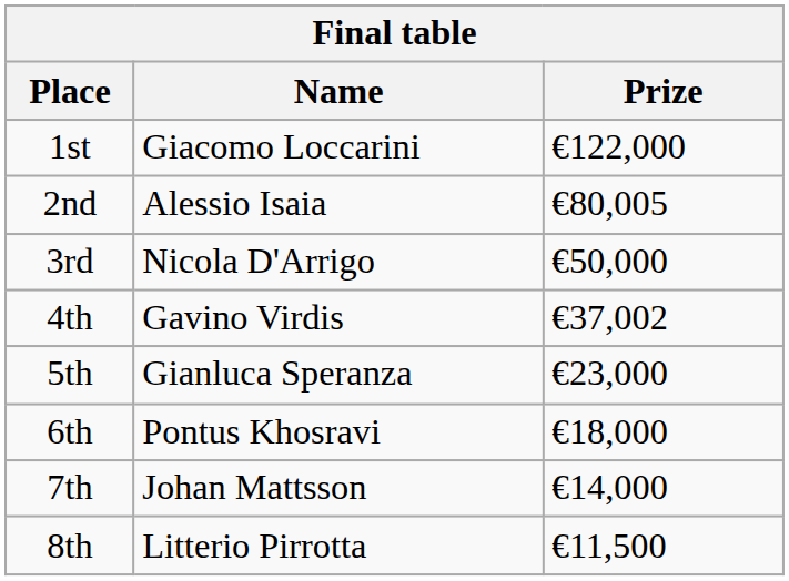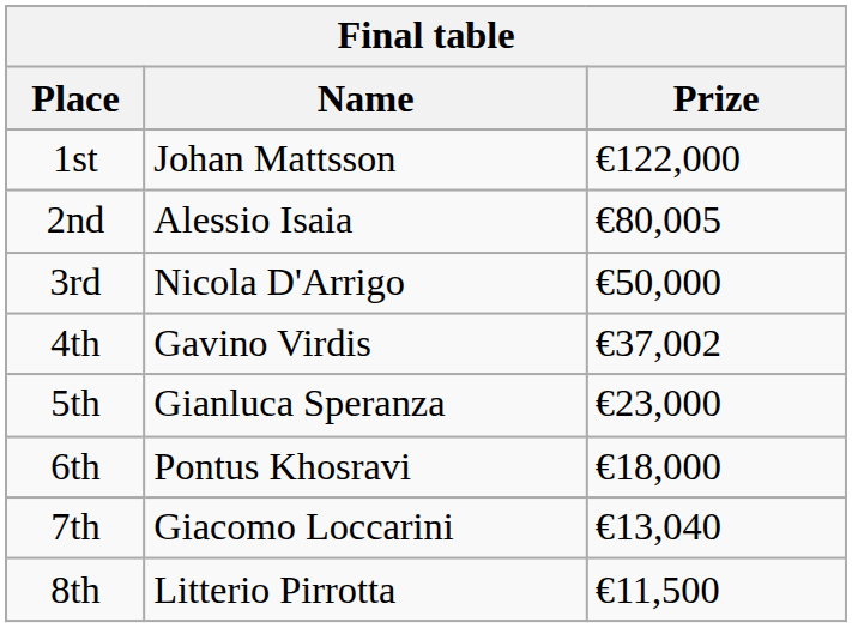1st | Name: Giacomo Loccarini -> Johan Mattsson
7th | Name: Johan Mattsson -> Giacomo Loccarini
7th | Prize: €14,000 -> €13,040
